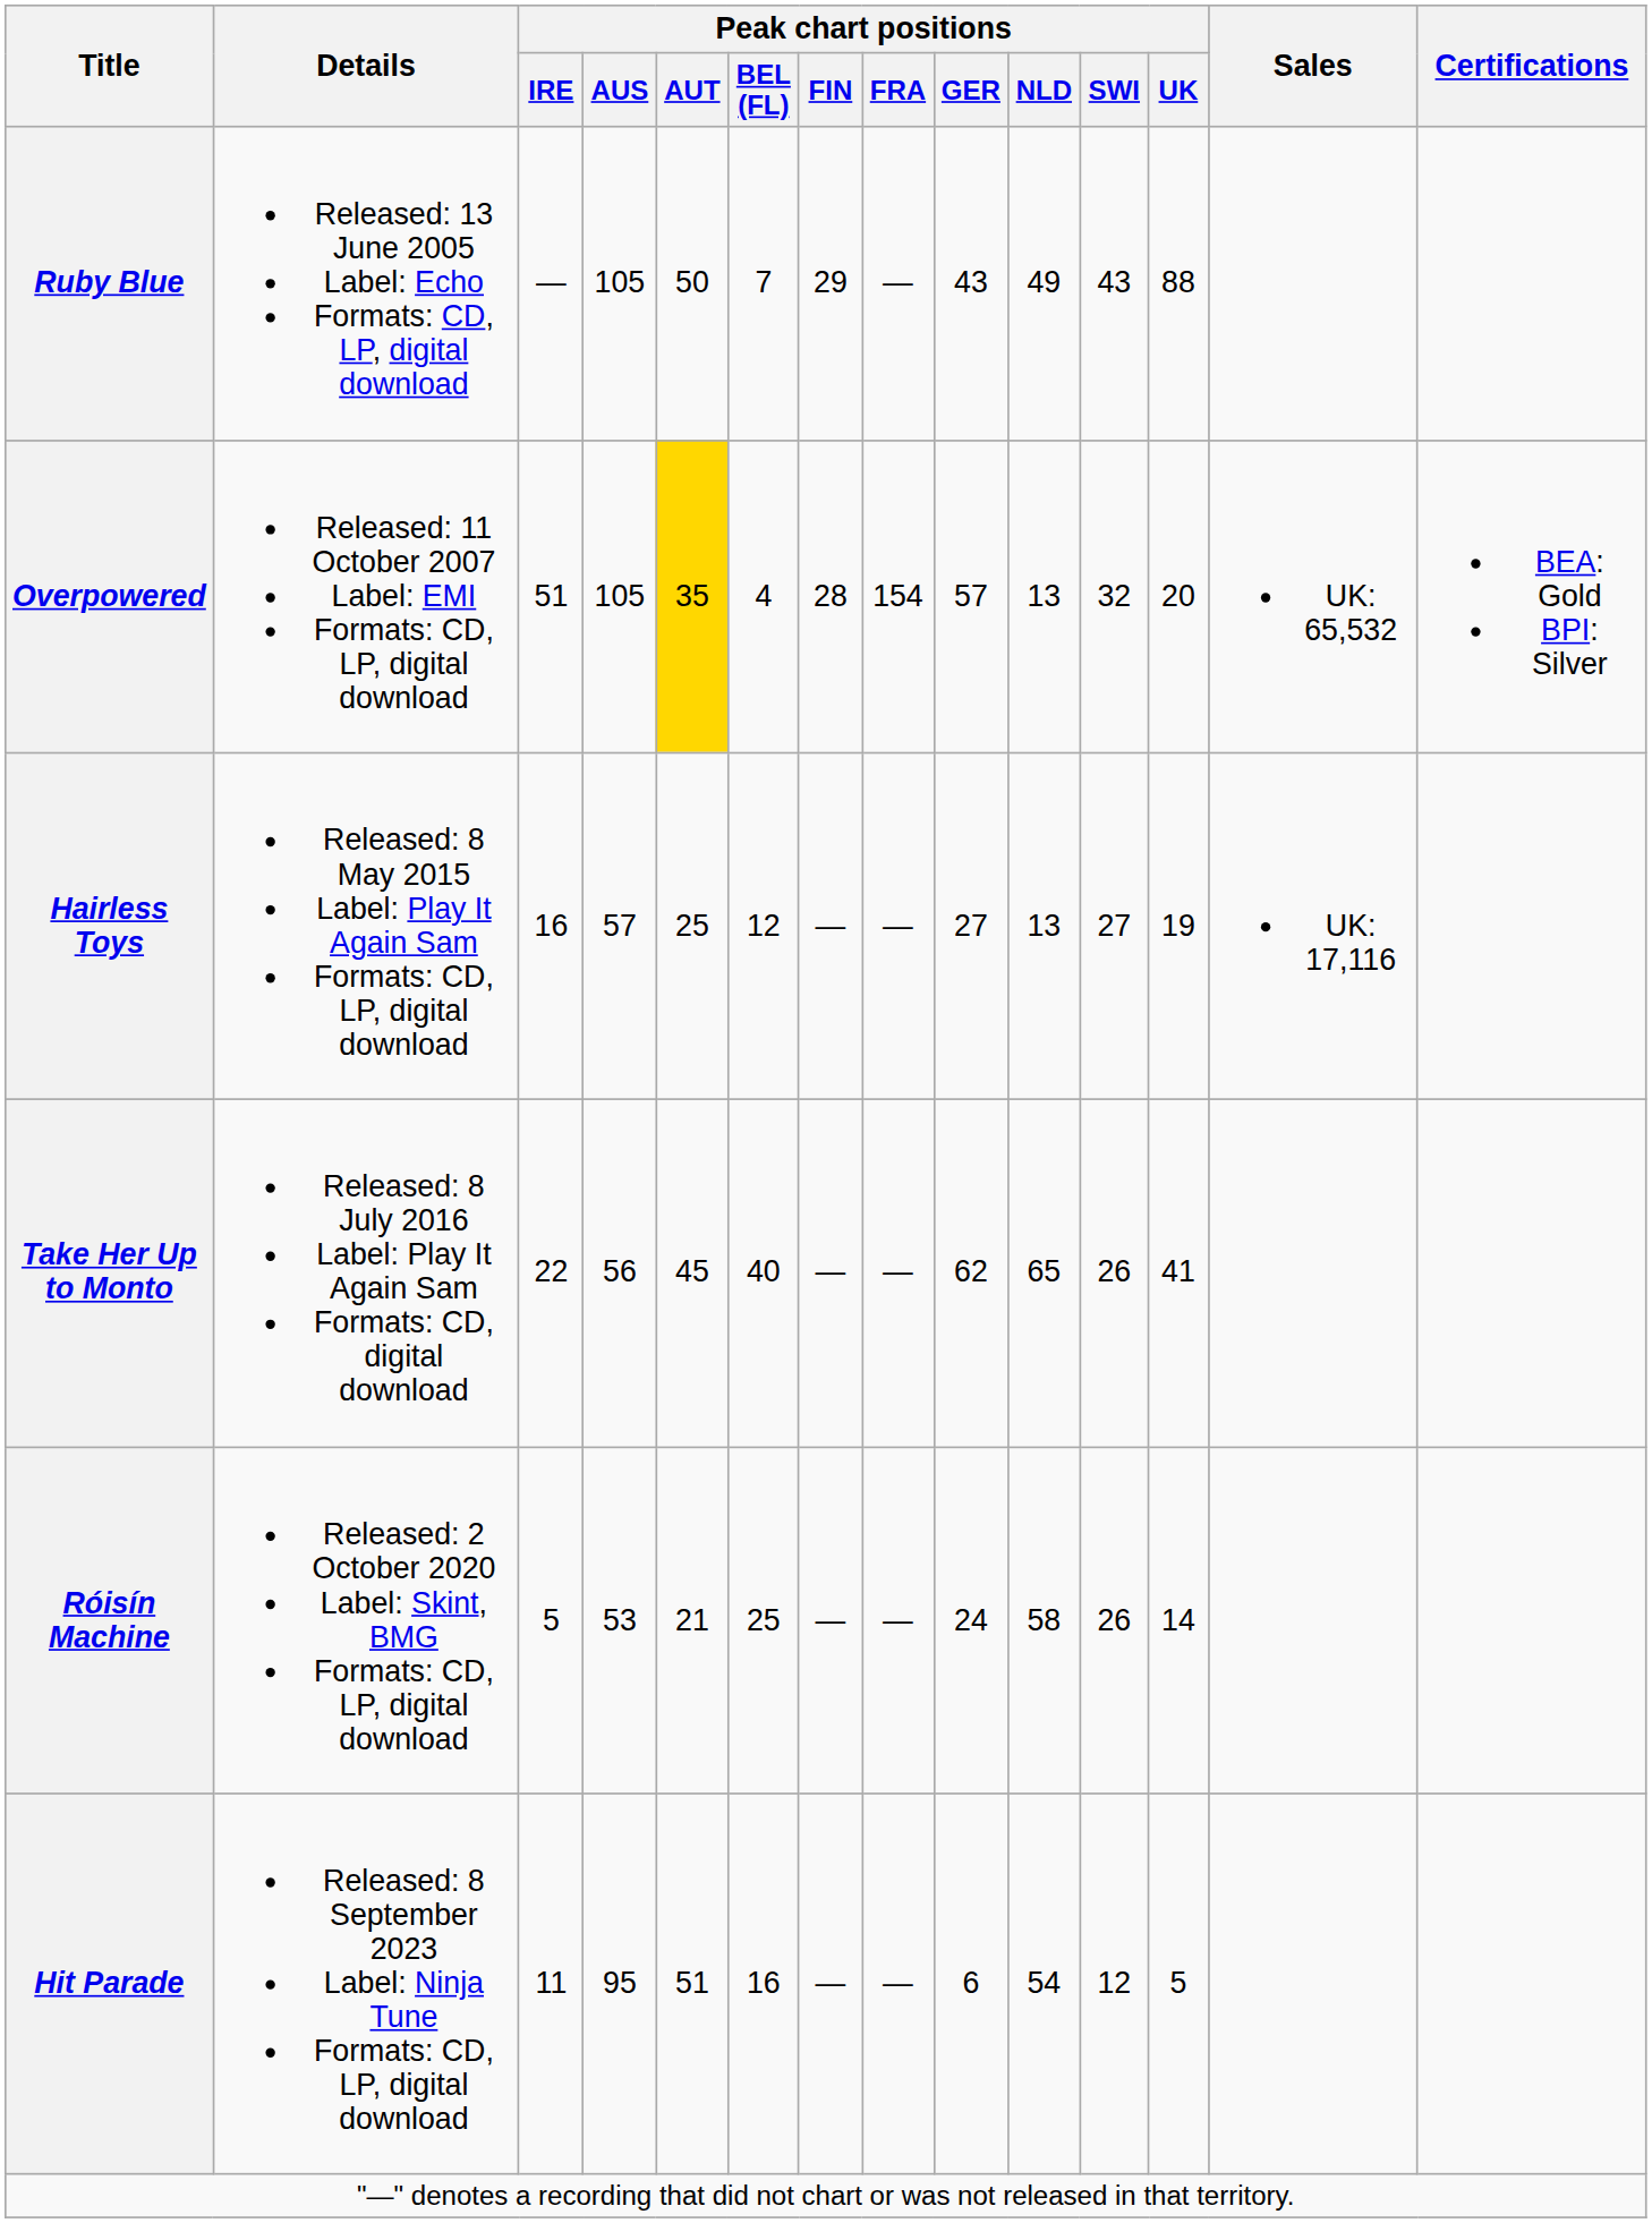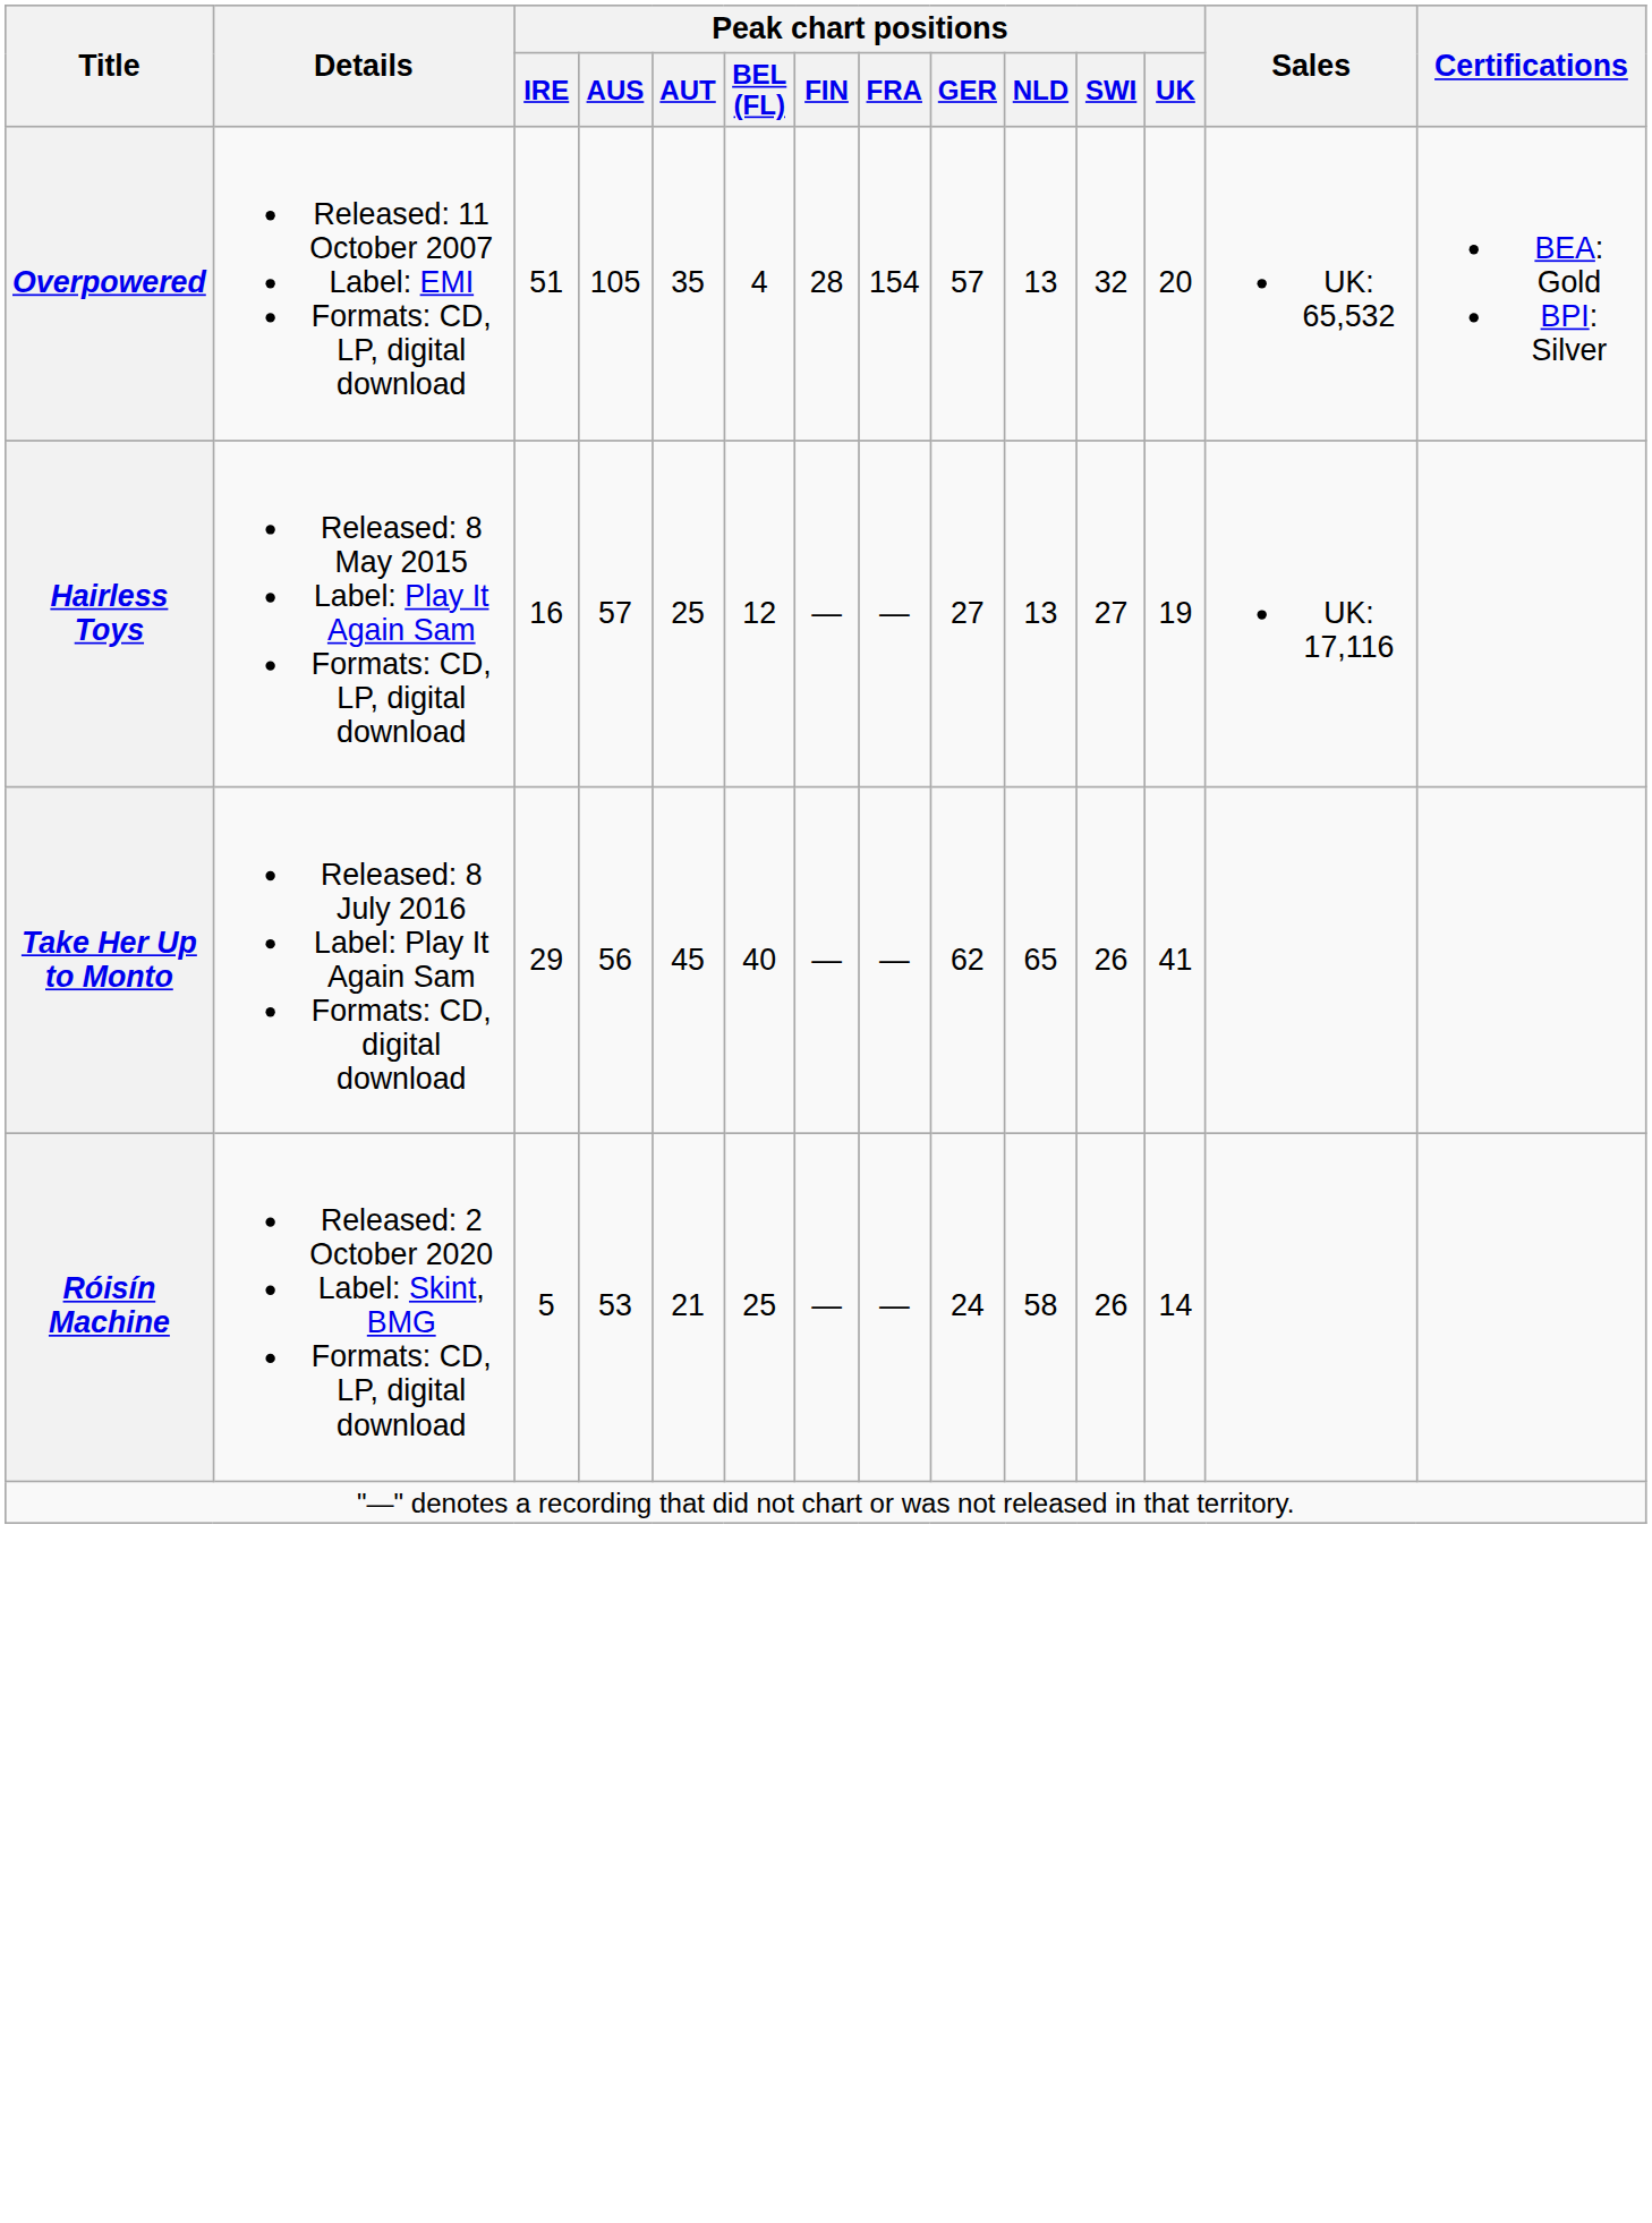- row: Ruby Blue | Released: 13 June 2005 Label: Echo Formats: CD, LP, digital download | — | 105 | 50 | 7 | 29 | — | 43 | 49 | 43 | 88
Overpowered | Peak chart positions / AUT: gold background -> no background
Take Her Up to Monto | Peak chart positions / IRE: 22 -> 29
- row: Hit Parade | Released: 8 September 2023 Label: Ninja Tune Formats: CD, LP, digital download | 11 | 95 | 51 | 16 | — | — | 6 | 54 | 12 | 5
